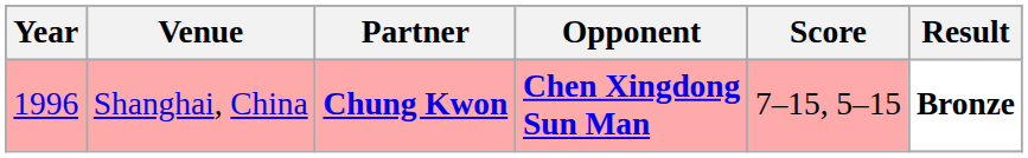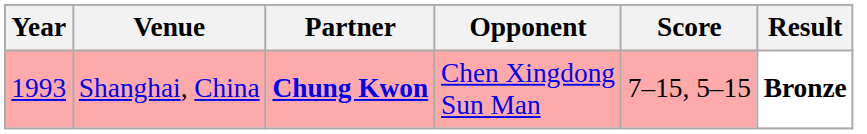Shanghai, China | Year: 1996 -> 1993
Shanghai, China | Opponent: bold -> normal
